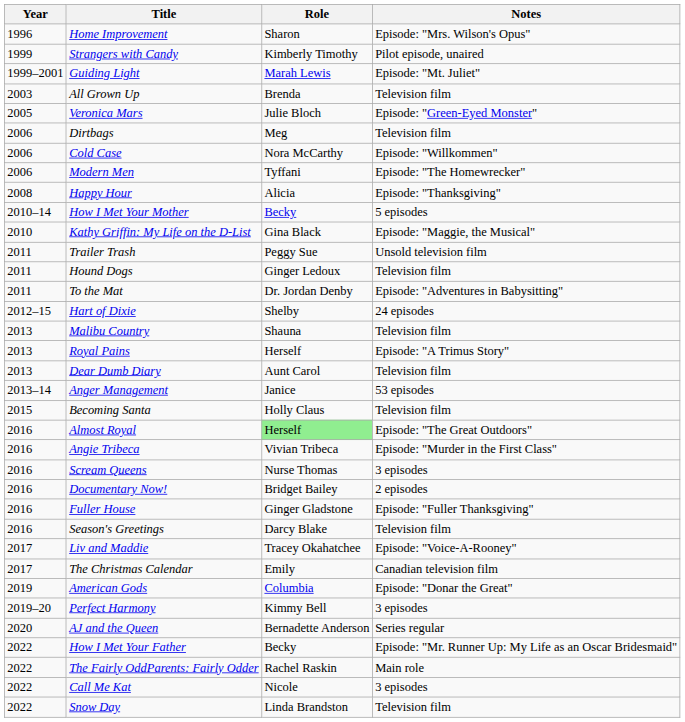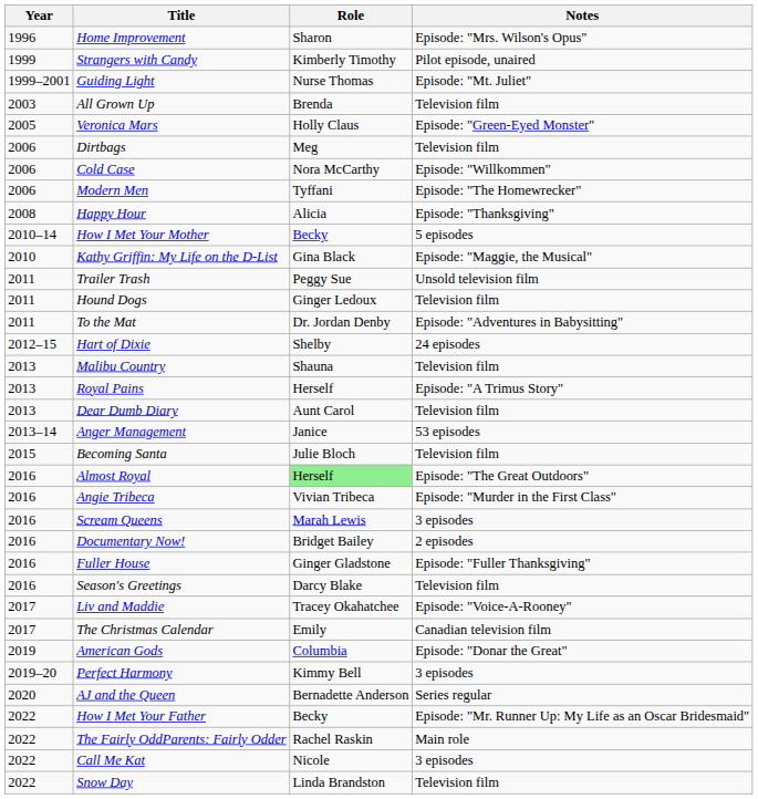Guiding Light | Role: Marah Lewis -> Nurse Thomas
Veronica Mars | Role: Julie Bloch -> Holly Claus
Becoming Santa | Role: Holly Claus -> Julie Bloch
Scream Queens | Role: Nurse Thomas -> Marah Lewis
